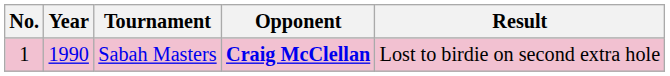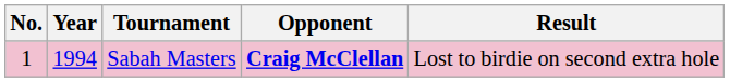Sabah Masters | Year: 1990 -> 1994
